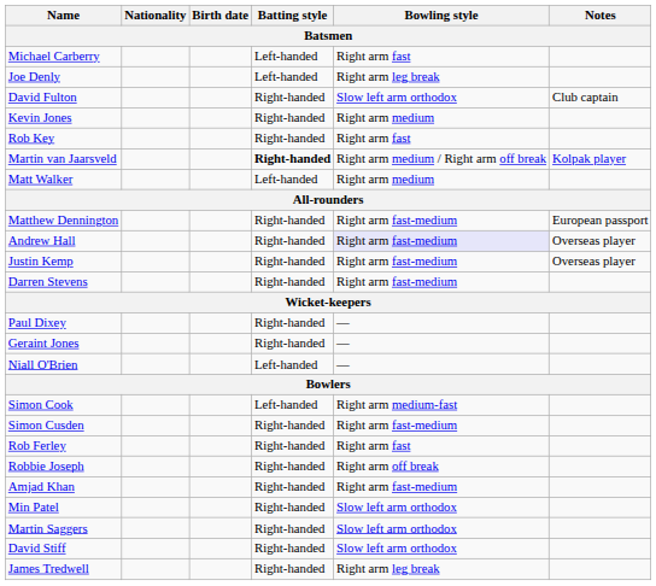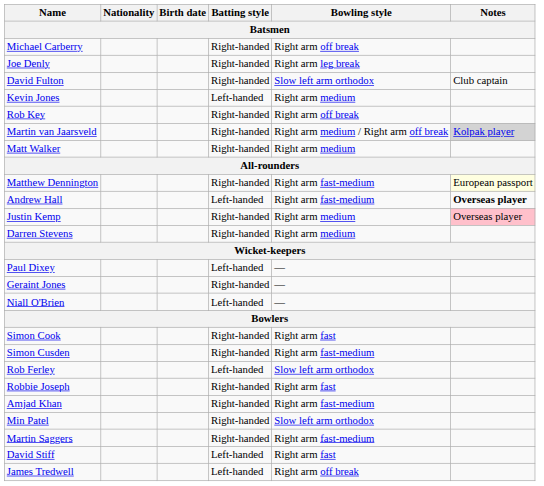Michael Carberry | Batting style: Left-handed -> Right-handed
Michael Carberry | Bowling style: Right arm fast -> Right arm off break
Joe Denly | Batting style: Left-handed -> Right-handed
Kevin Jones | Batting style: Right-handed -> Left-handed
Rob Key | Bowling style: Right arm fast -> Right arm off break
Martin van Jaarsveld | Batting style: bold -> normal
Martin van Jaarsveld | Notes: no background -> lightgrey background
Matt Walker | Batting style: Left-handed -> Right-handed
Matthew Dennington | Notes: no background -> lightyellow background
Andrew Hall | Batting style: Right-handed -> Left-handed
Andrew Hall | Bowling style: lavender background -> no background
Andrew Hall | Notes: normal -> bold
Justin Kemp | Bowling style: Right arm fast-medium -> Right arm medium
Justin Kemp | Notes: no background -> pink background
Darren Stevens | Bowling style: Right arm fast-medium -> Right arm medium
Paul Dixey | Batting style: Right-handed -> Left-handed
Simon Cook | Batting style: Left-handed -> Right-handed
Simon Cook | Bowling style: Right arm medium-fast -> Right arm fast
Rob Ferley | Batting style: Right-handed -> Left-handed
Rob Ferley | Bowling style: Right arm fast -> Slow left arm orthodox
Robbie Joseph | Bowling style: Right arm off break -> Right arm fast
Martin Saggers | Bowling style: Slow left arm orthodox -> Right arm fast-medium
David Stiff | Batting style: Right-handed -> Left-handed
David Stiff | Bowling style: Slow left arm orthodox -> Right arm fast
James Tredwell | Batting style: Right-handed -> Left-handed
James Tredwell | Bowling style: Right arm leg break -> Right arm off break
